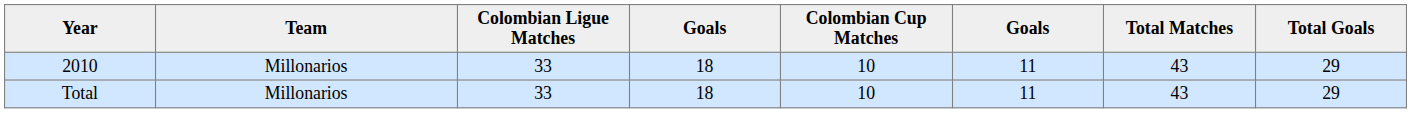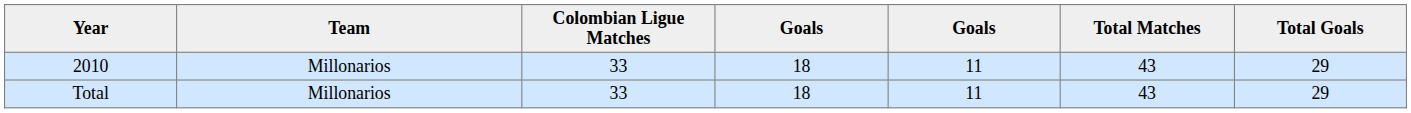- column: Colombian Cup Matches | 10 | 10
